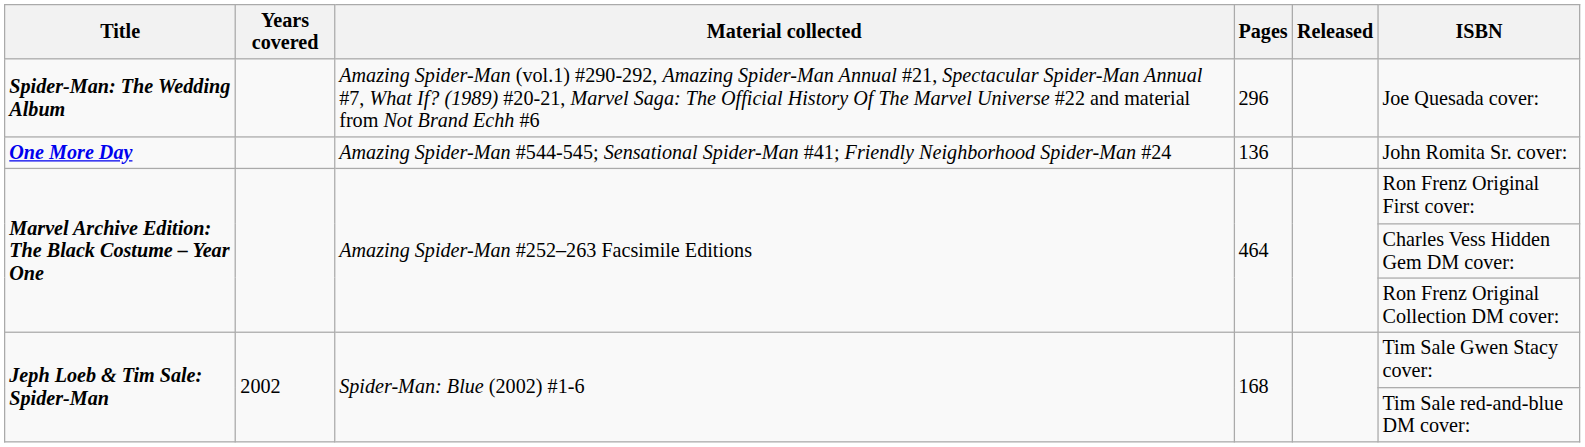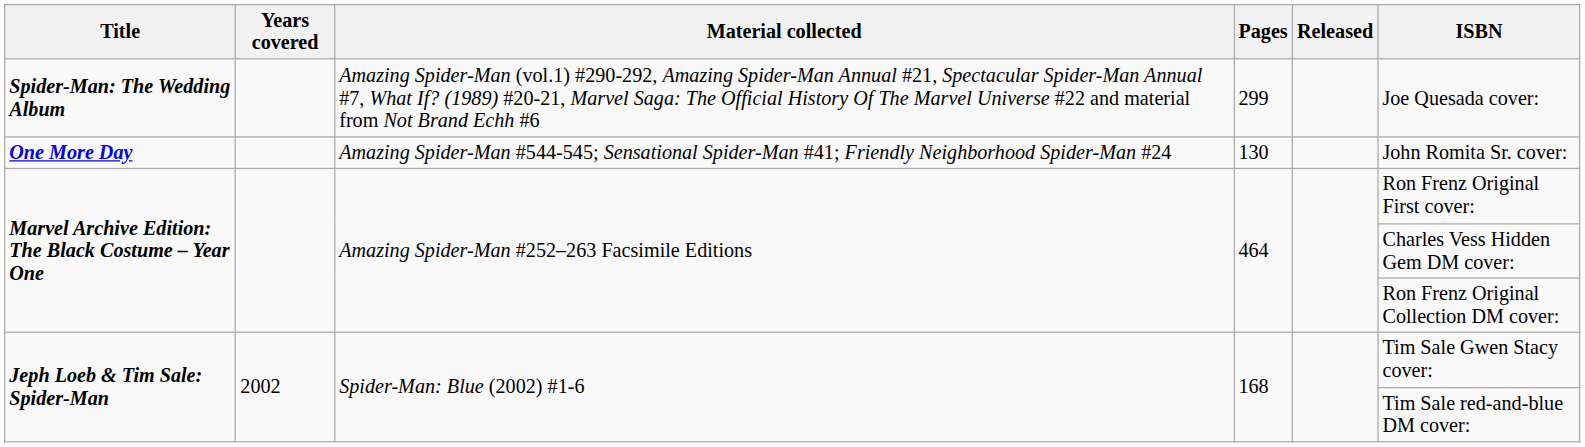Spider-Man: The Wedding Album | Pages: 296 -> 299
One More Day | Pages: 136 -> 130
